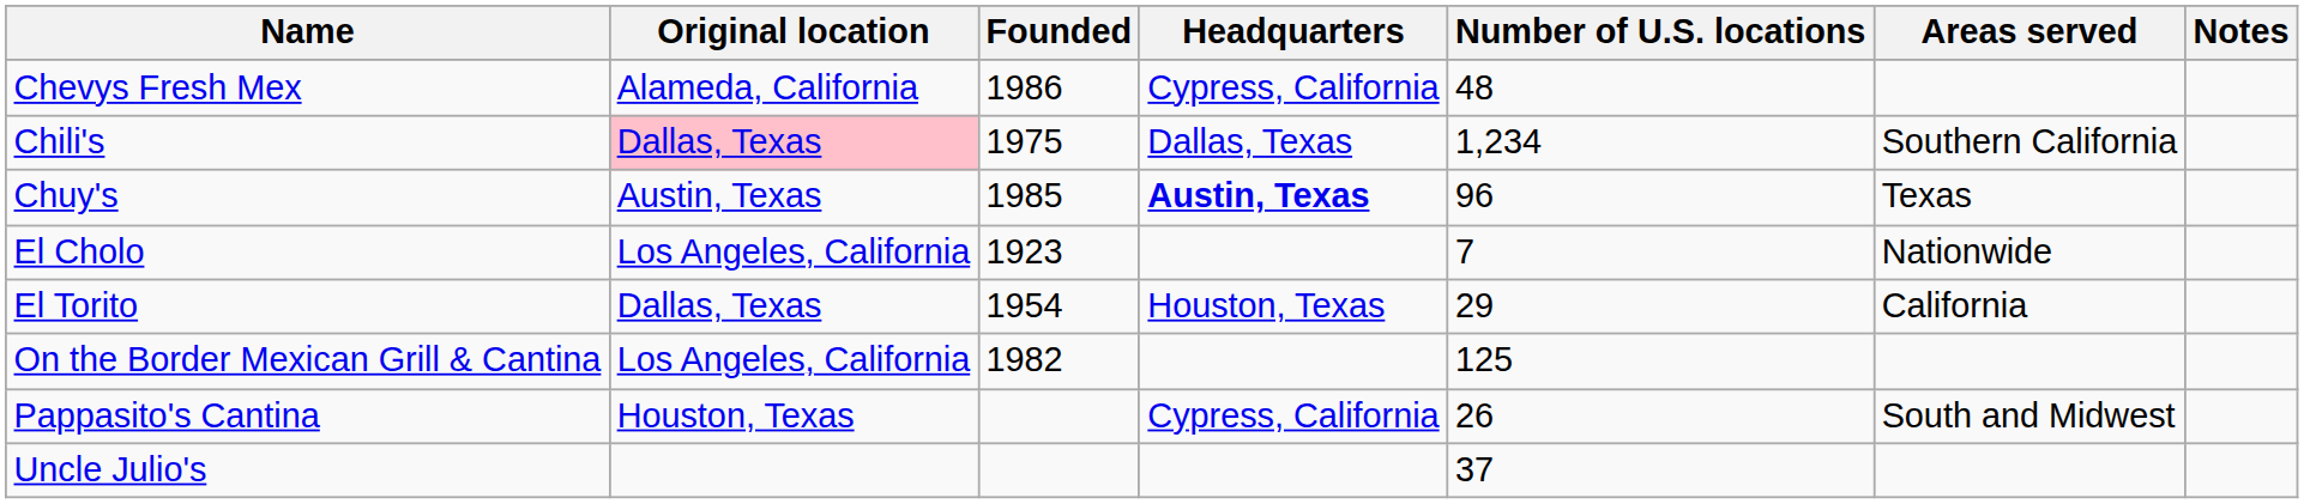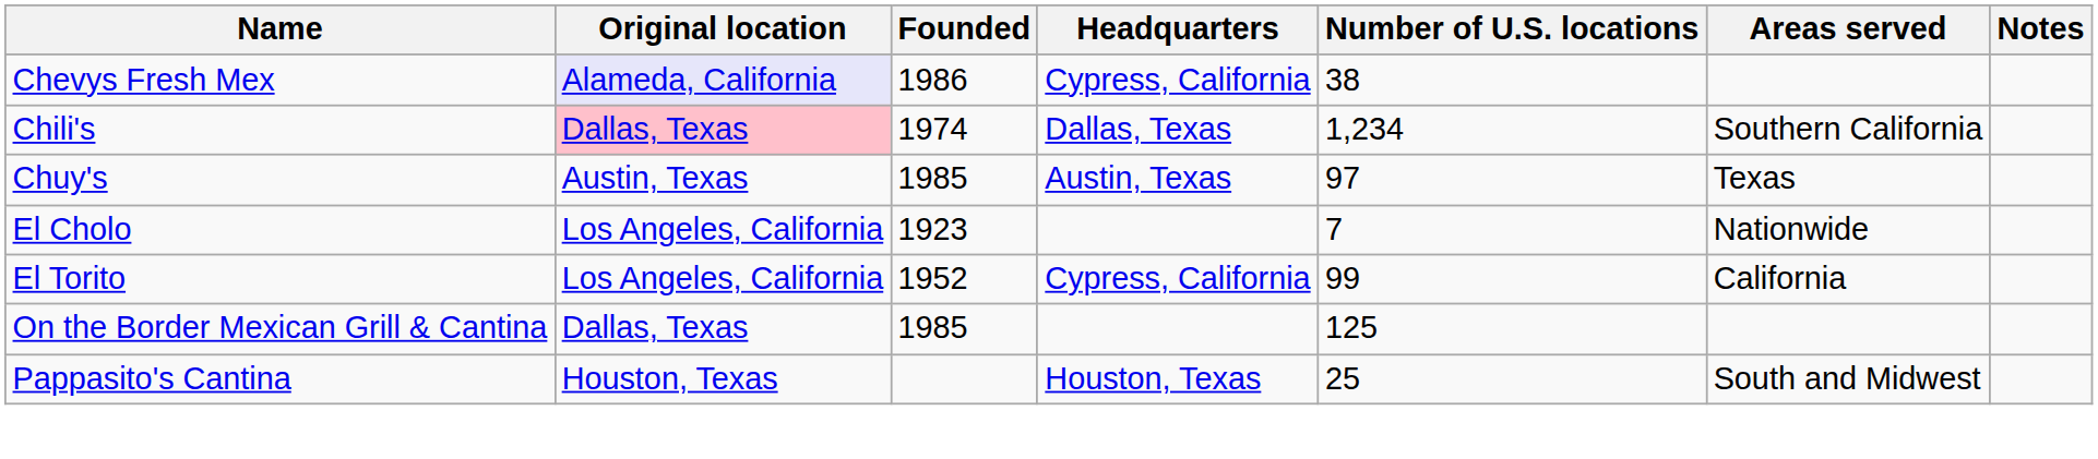Chevys Fresh Mex | Original location: no background -> lavender background
Chevys Fresh Mex | Number of U.S. locations: 48 -> 38
Chili's | Founded: 1975 -> 1974
Chuy's | Headquarters: bold -> normal
Chuy's | Number of U.S. locations: 96 -> 97
El Torito | Original location: Dallas, Texas -> Los Angeles, California
El Torito | Founded: 1954 -> 1952
El Torito | Headquarters: Houston, Texas -> Cypress, California
El Torito | Number of U.S. locations: 29 -> 99
On the Border Mexican Grill & Cantina | Original location: Los Angeles, California -> Dallas, Texas
On the Border Mexican Grill & Cantina | Founded: 1982 -> 1985
Pappasito's Cantina | Headquarters: Cypress, California -> Houston, Texas
Pappasito's Cantina | Number of U.S. locations: 26 -> 25
- row: Uncle Julio's | 37
